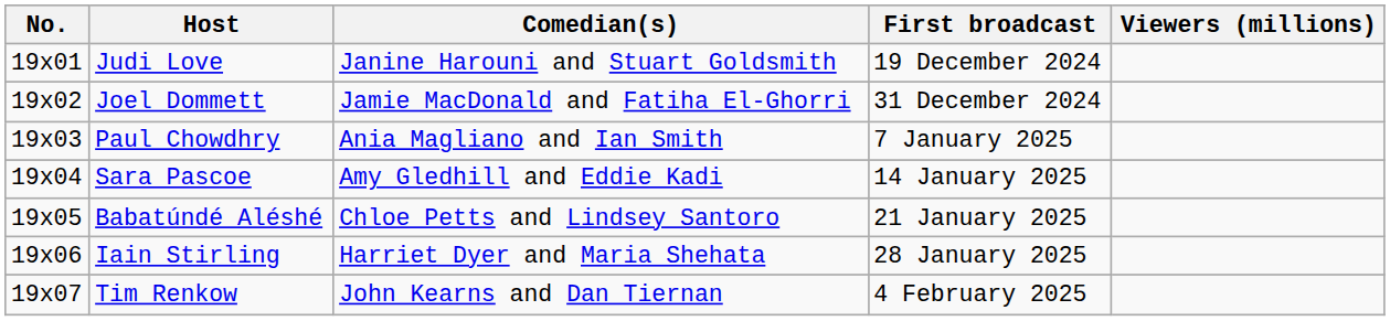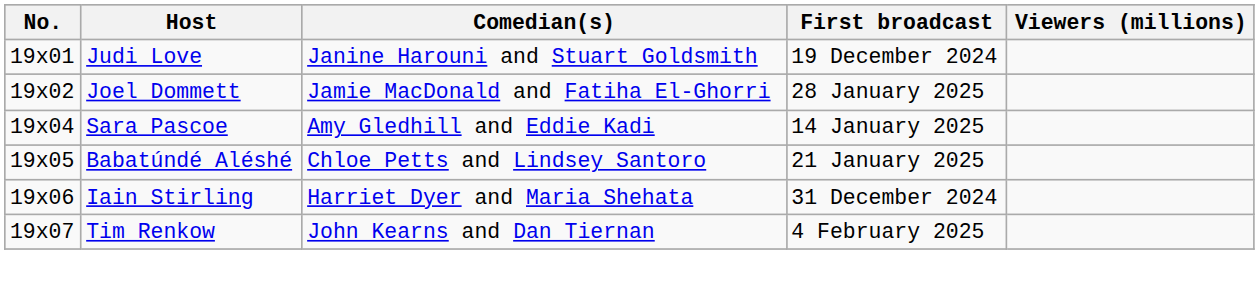Joel Dommett | First broadcast: 31 December 2024 -> 28 January 2025
- row: 19x03 | Paul Chowdhry | Ania Magliano and Ian Smith | 7 January 2025
Iain Stirling | First broadcast: 28 January 2025 -> 31 December 2024
